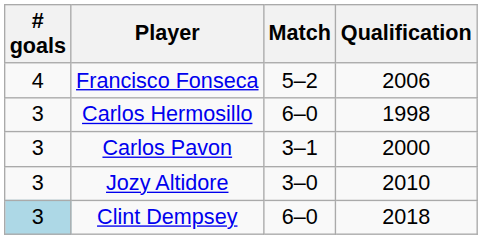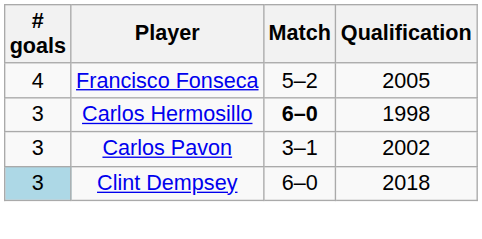Francisco Fonseca | Qualification: 2006 -> 2005
Carlos Hermosillo | Match: normal -> bold
Carlos Pavon | Qualification: 2000 -> 2002
- row: 3 | Jozy Altidore | 3–0 | 2010
